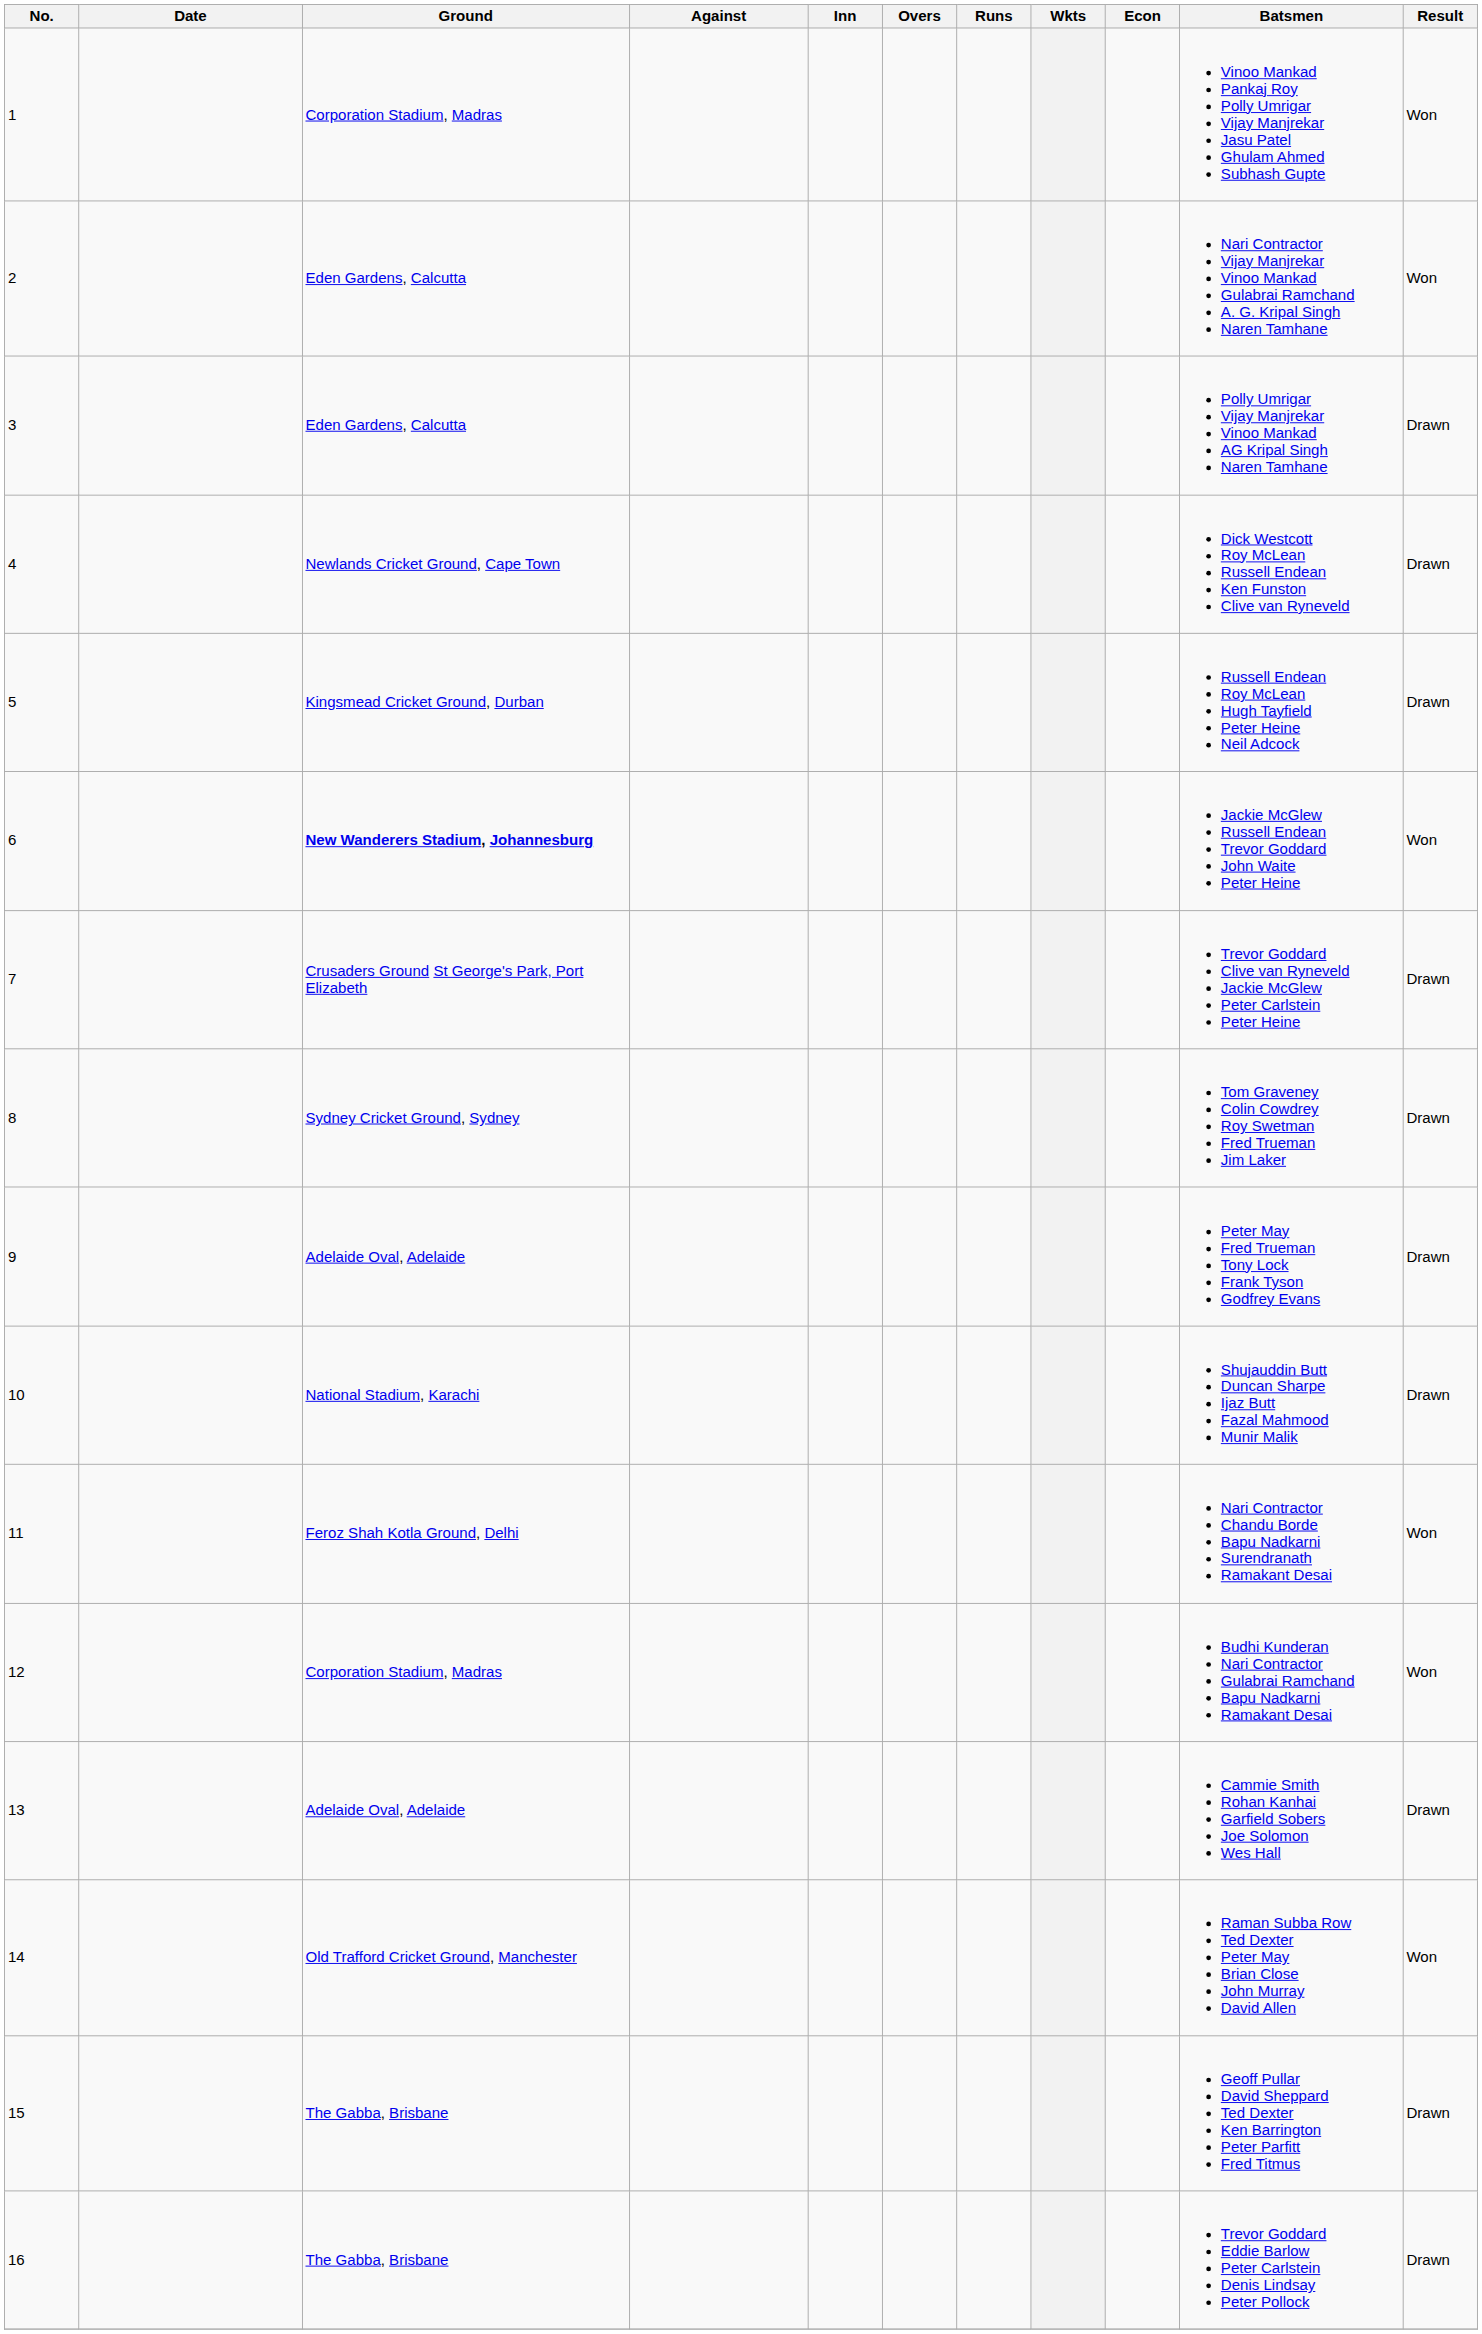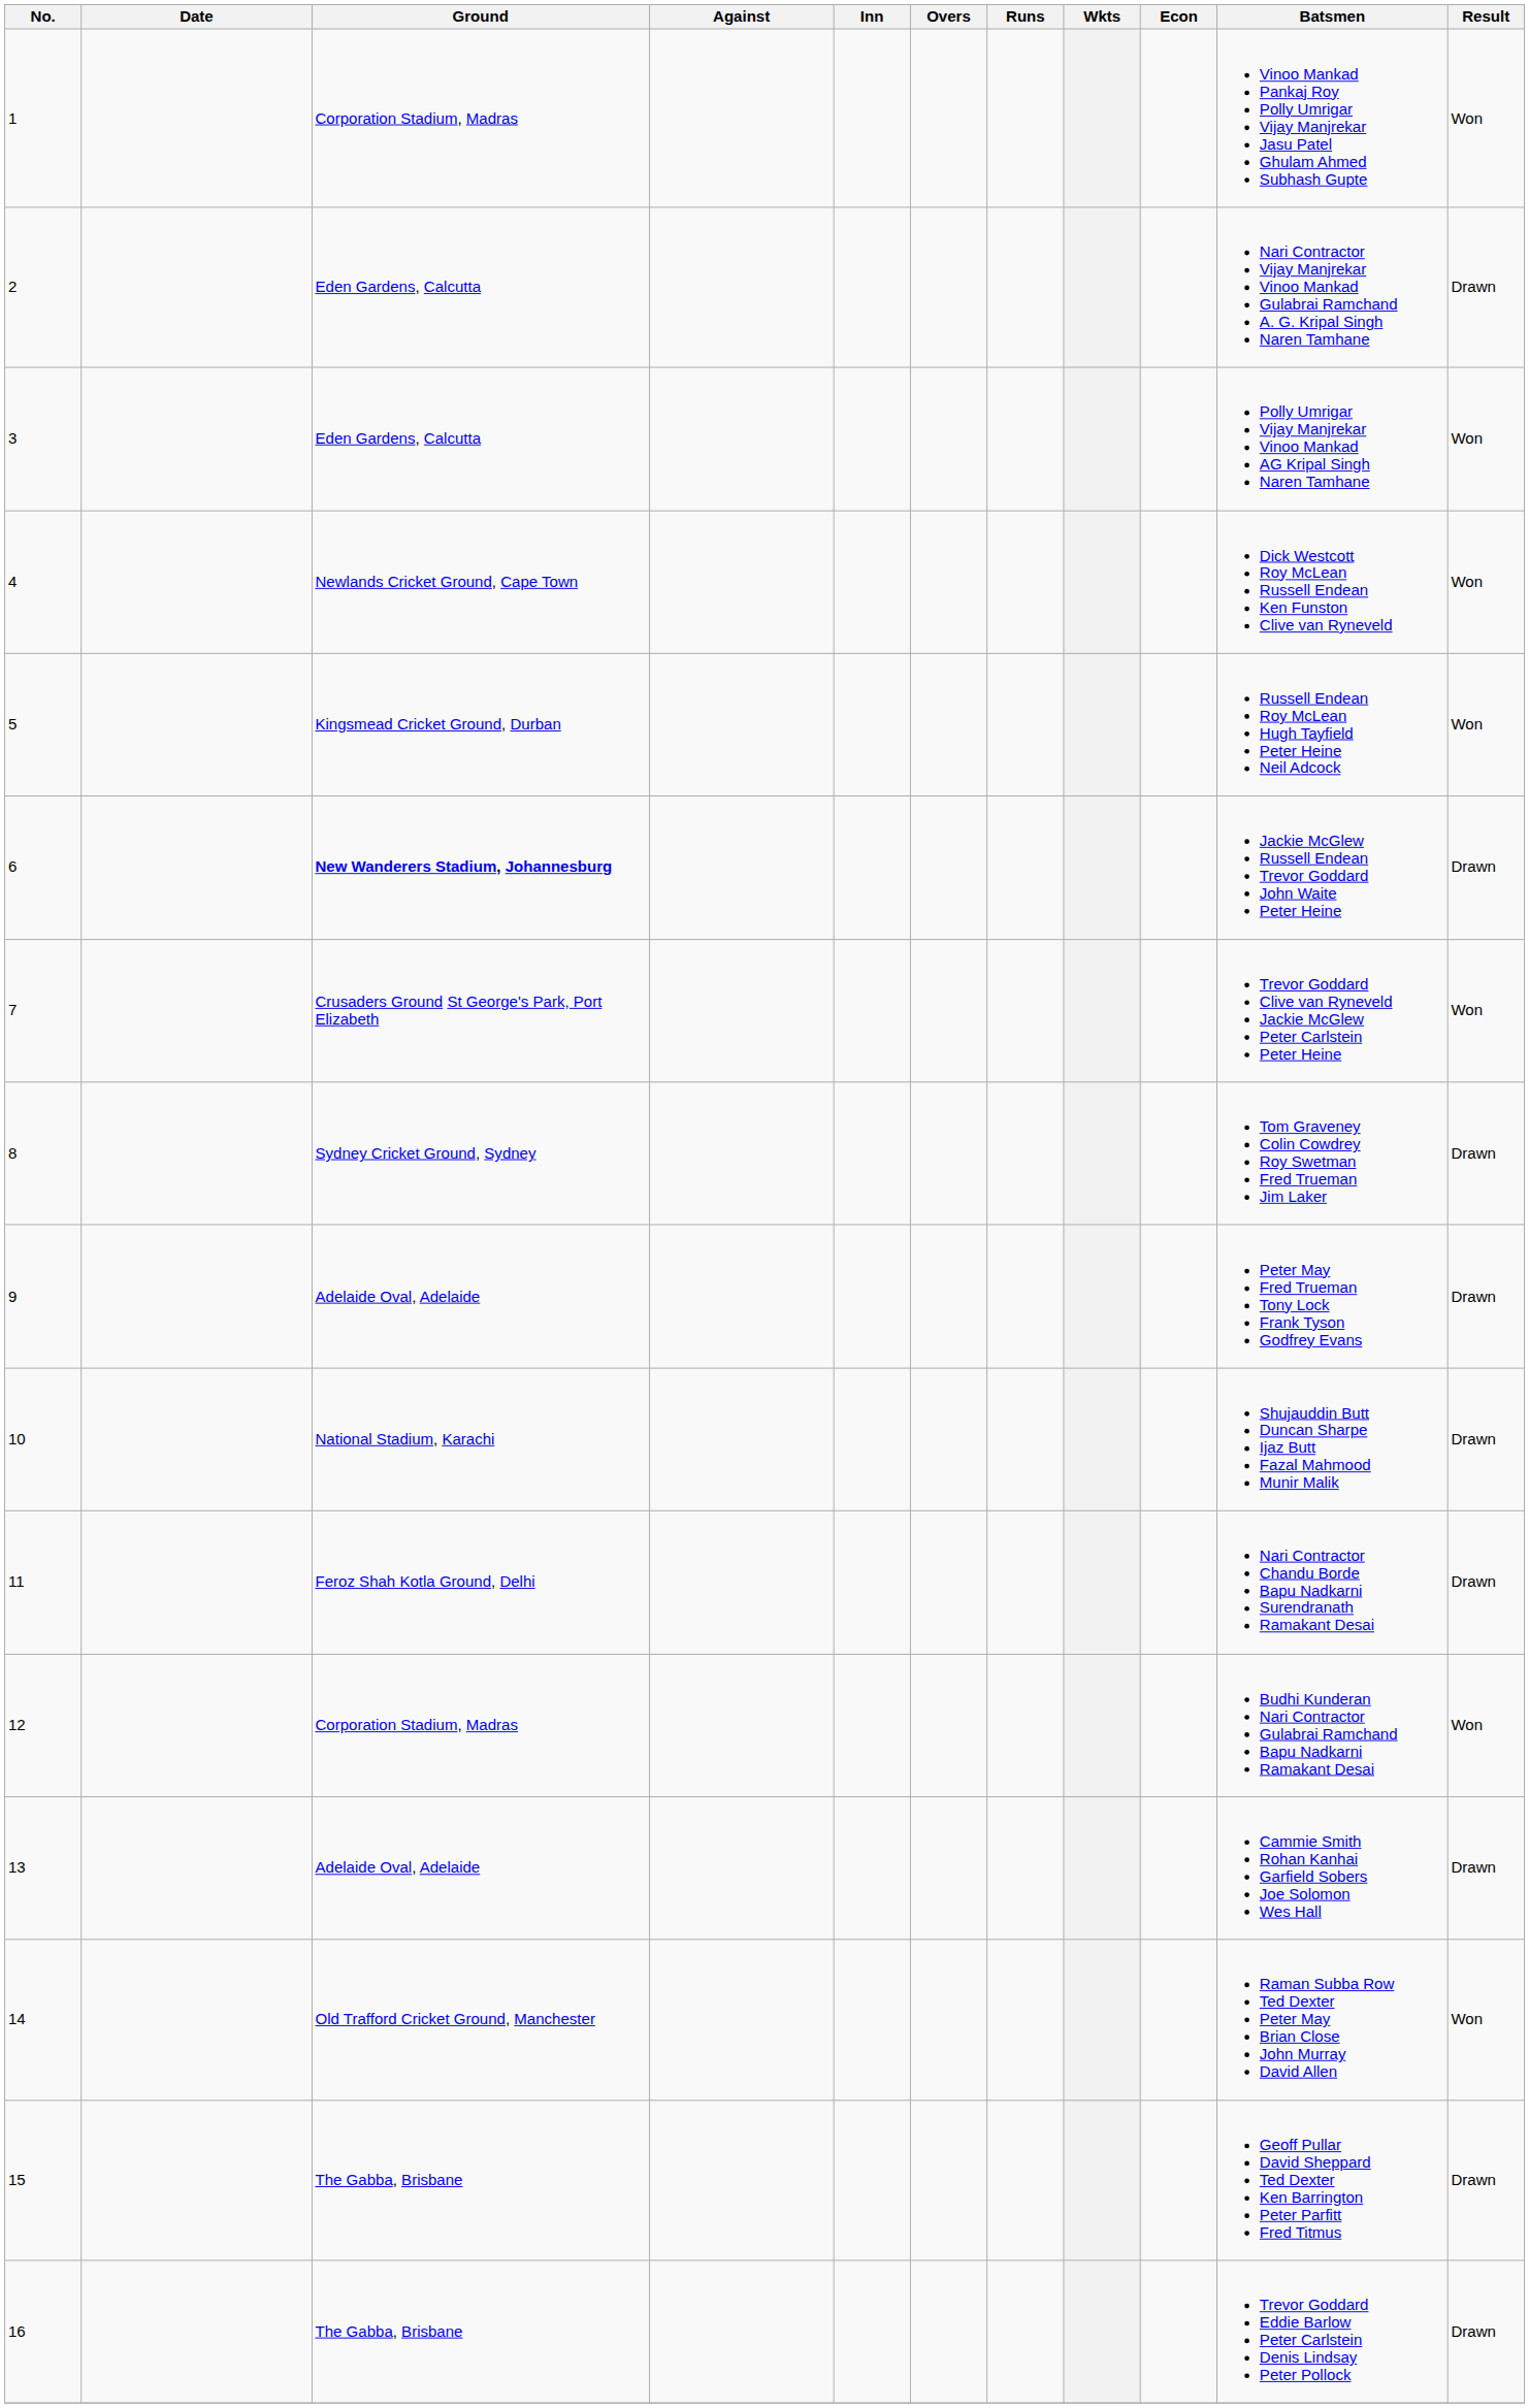2 | Result: Won -> Drawn
3 | Result: Drawn -> Won
4 | Result: Drawn -> Won
5 | Result: Drawn -> Won
6 | Result: Won -> Drawn
7 | Result: Drawn -> Won
11 | Result: Won -> Drawn
